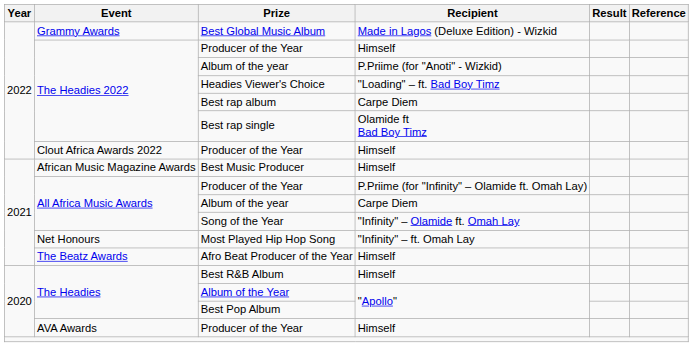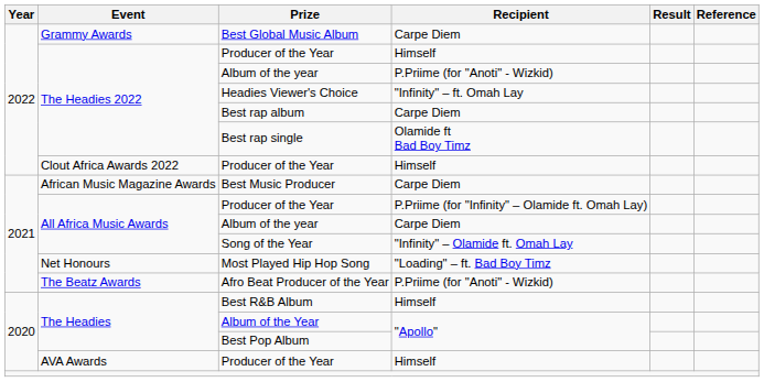Best Global Music Album | Recipient: Made in Lagos (Deluxe Edition) - Wizkid -> Carpe Diem
Headies Viewer's Choice | Recipient: "Loading" – ft. Bad Boy Timz -> "Infinity" – ft. Omah Lay
Best Music Producer | Recipient: Himself -> Carpe Diem
Most Played Hip Hop Song | Recipient: "Infinity" – ft. Omah Lay -> "Loading" – ft. Bad Boy Timz
Afro Beat Producer of the Year | Recipient: Himself -> P.Priime (for "Anoti" - Wizkid)
